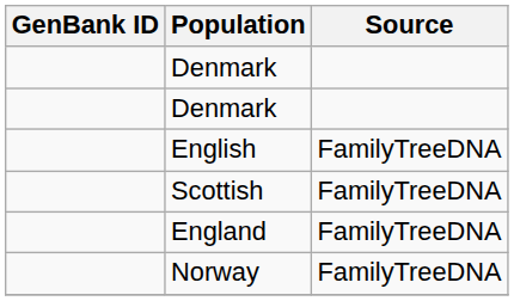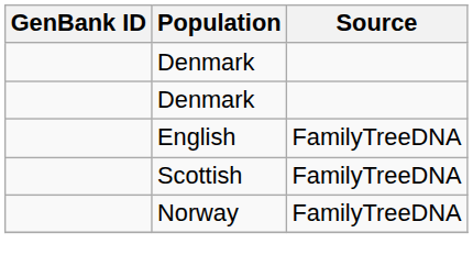- row: England | FamilyTreeDNA
